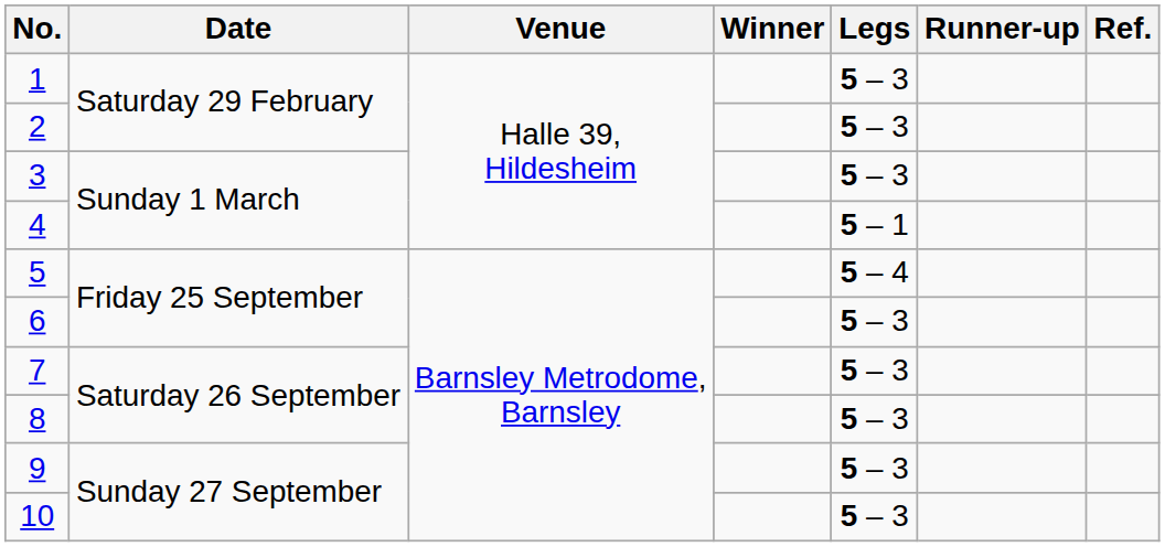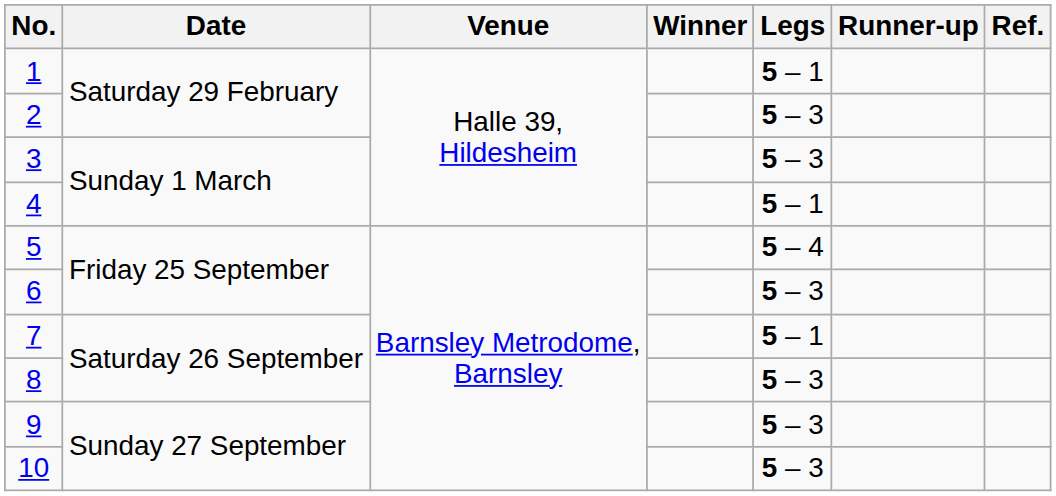1 | Legs: 5 – 3 -> 5 – 1
7 | Legs: 5 – 3 -> 5 – 1
